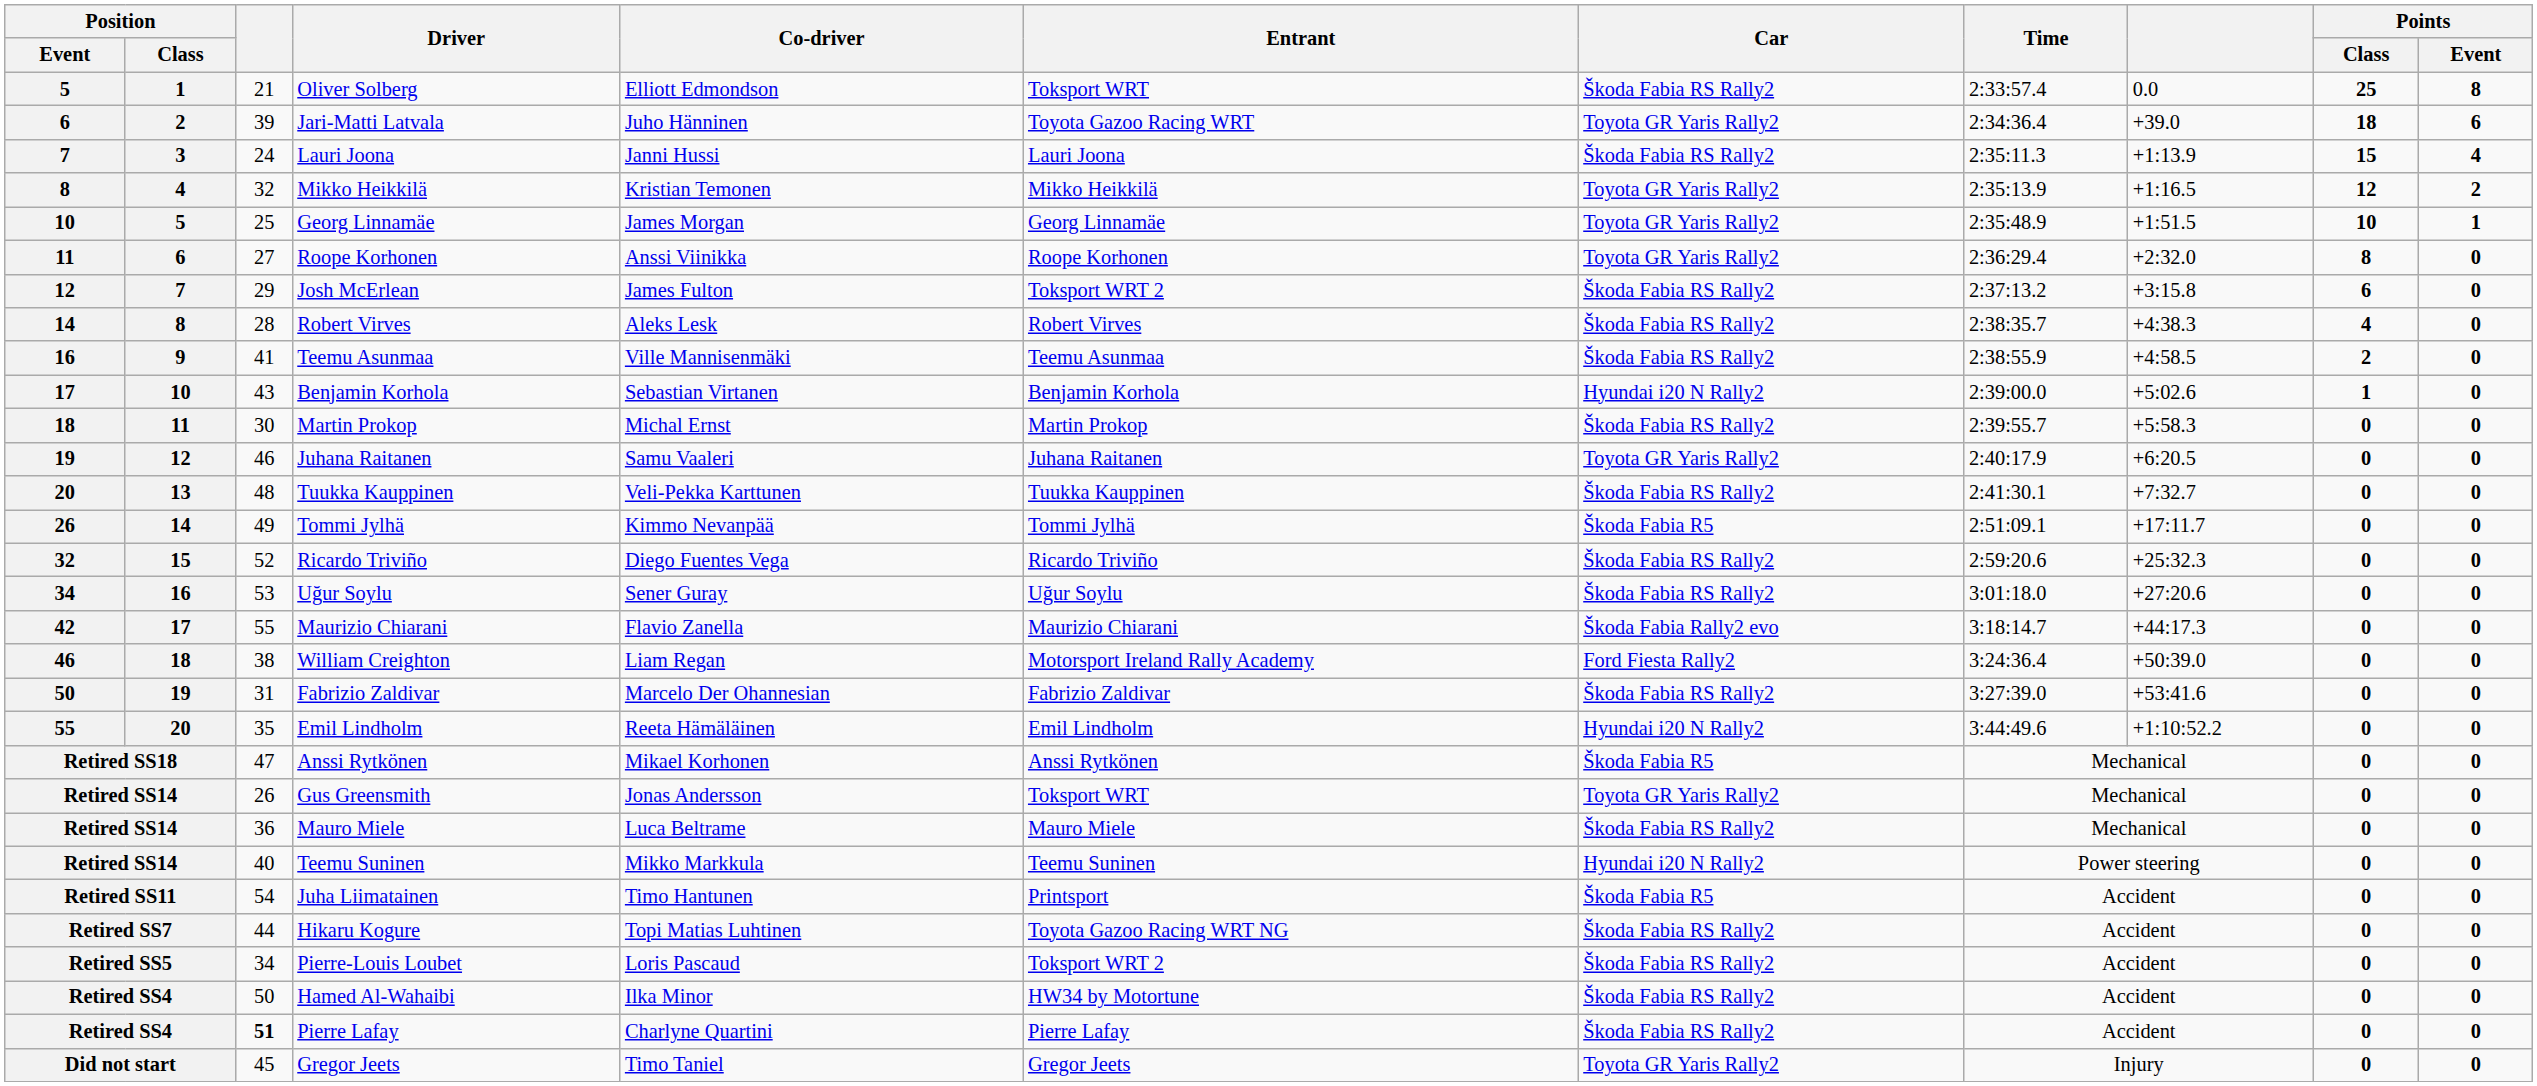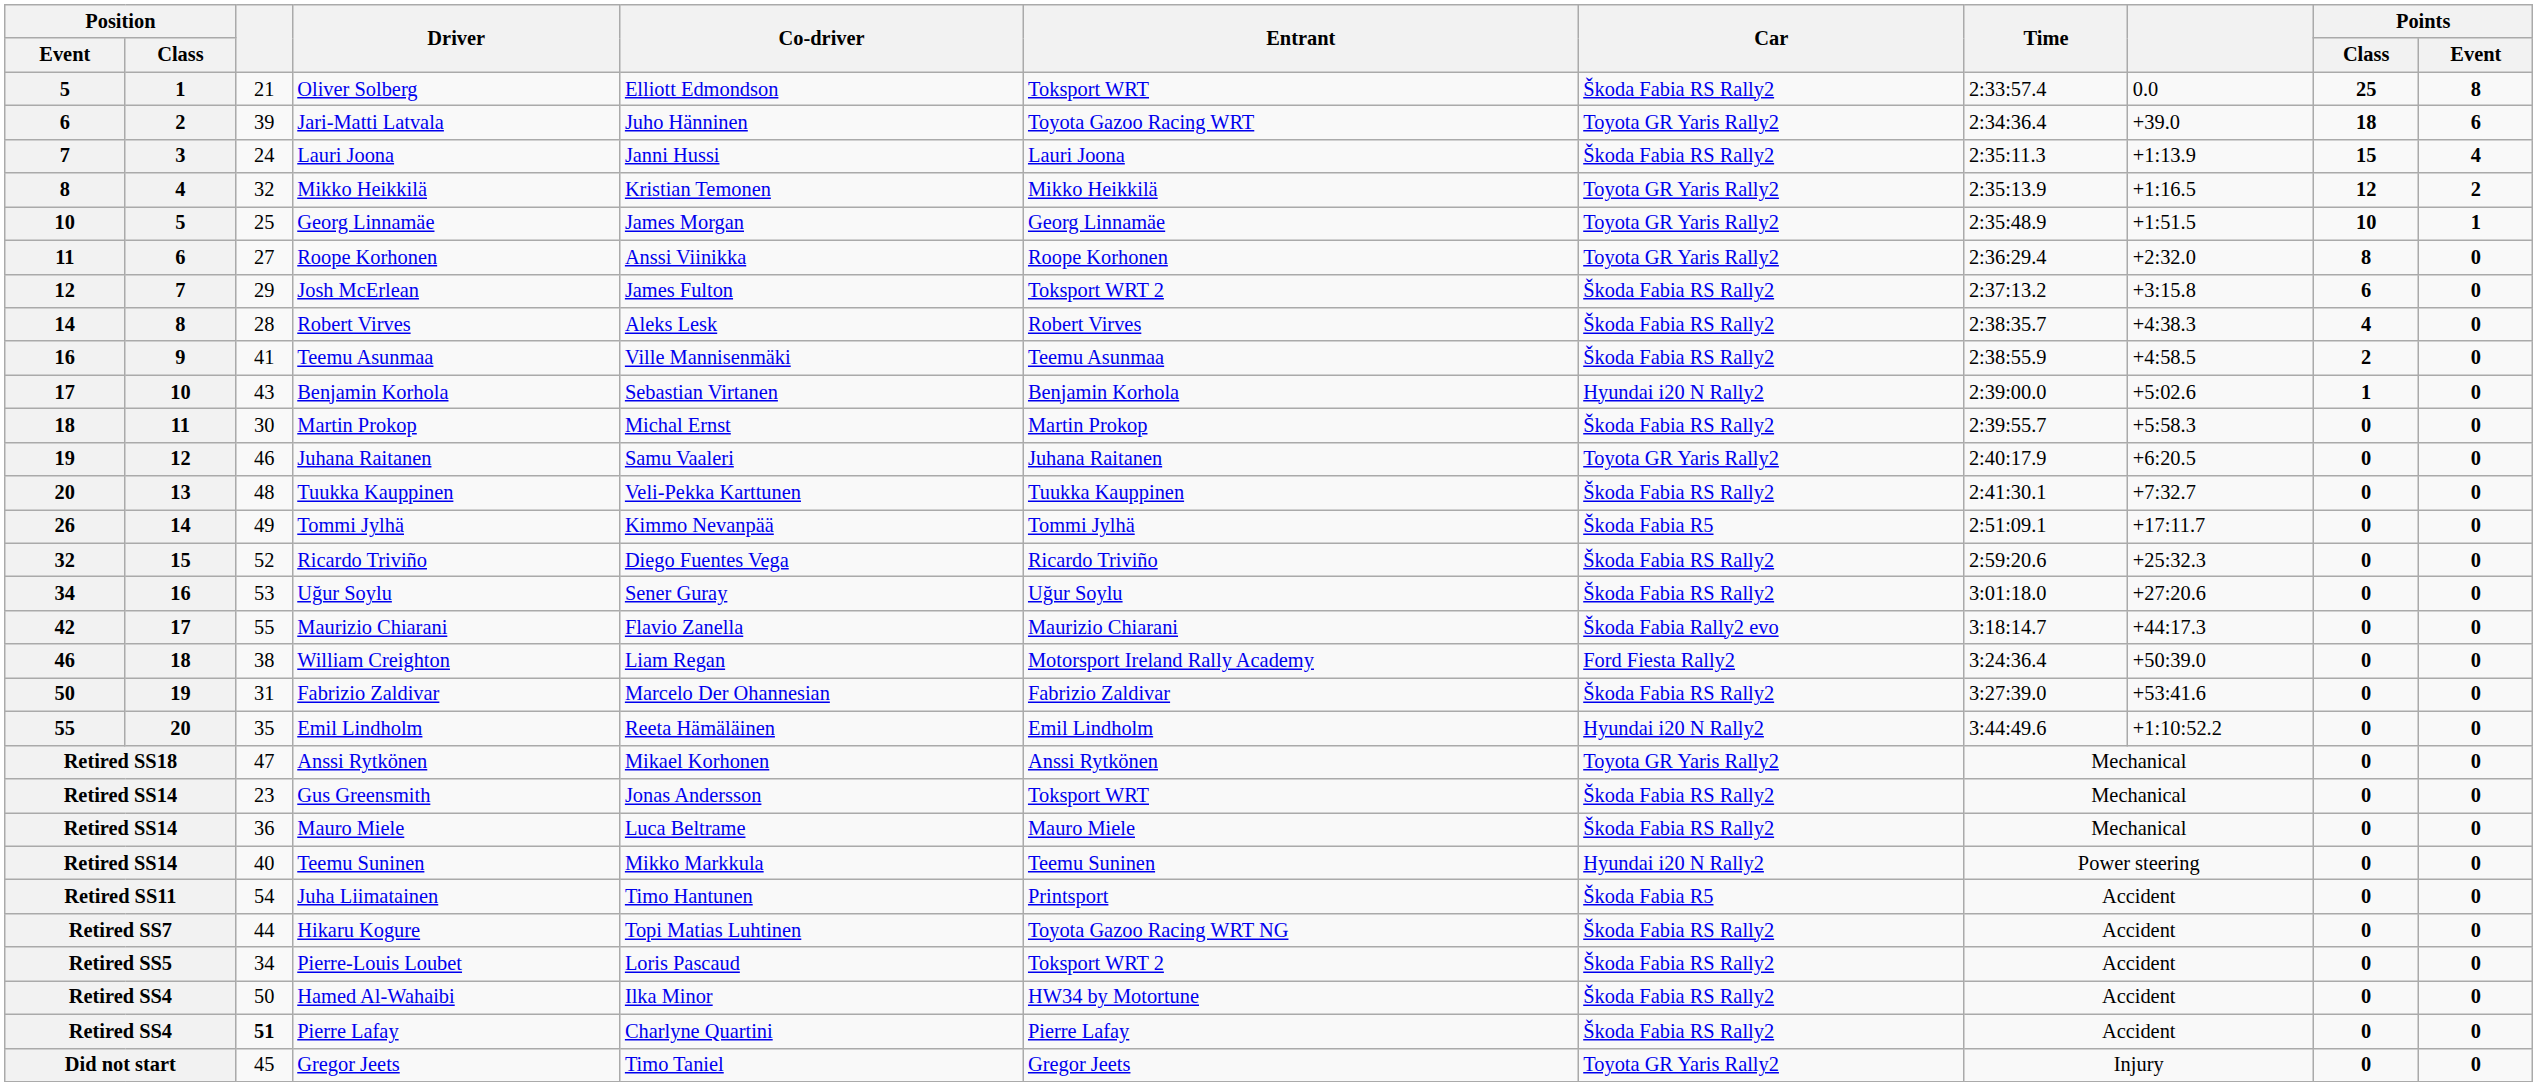Retired SS18 | Car: Škoda Fabia R5 -> Toyota GR Yaris Rally2
Retired SS14 / Gus Greensmith | column 3: 26 -> 23
Retired SS14 / Gus Greensmith | Car: Toyota GR Yaris Rally2 -> Škoda Fabia RS Rally2
